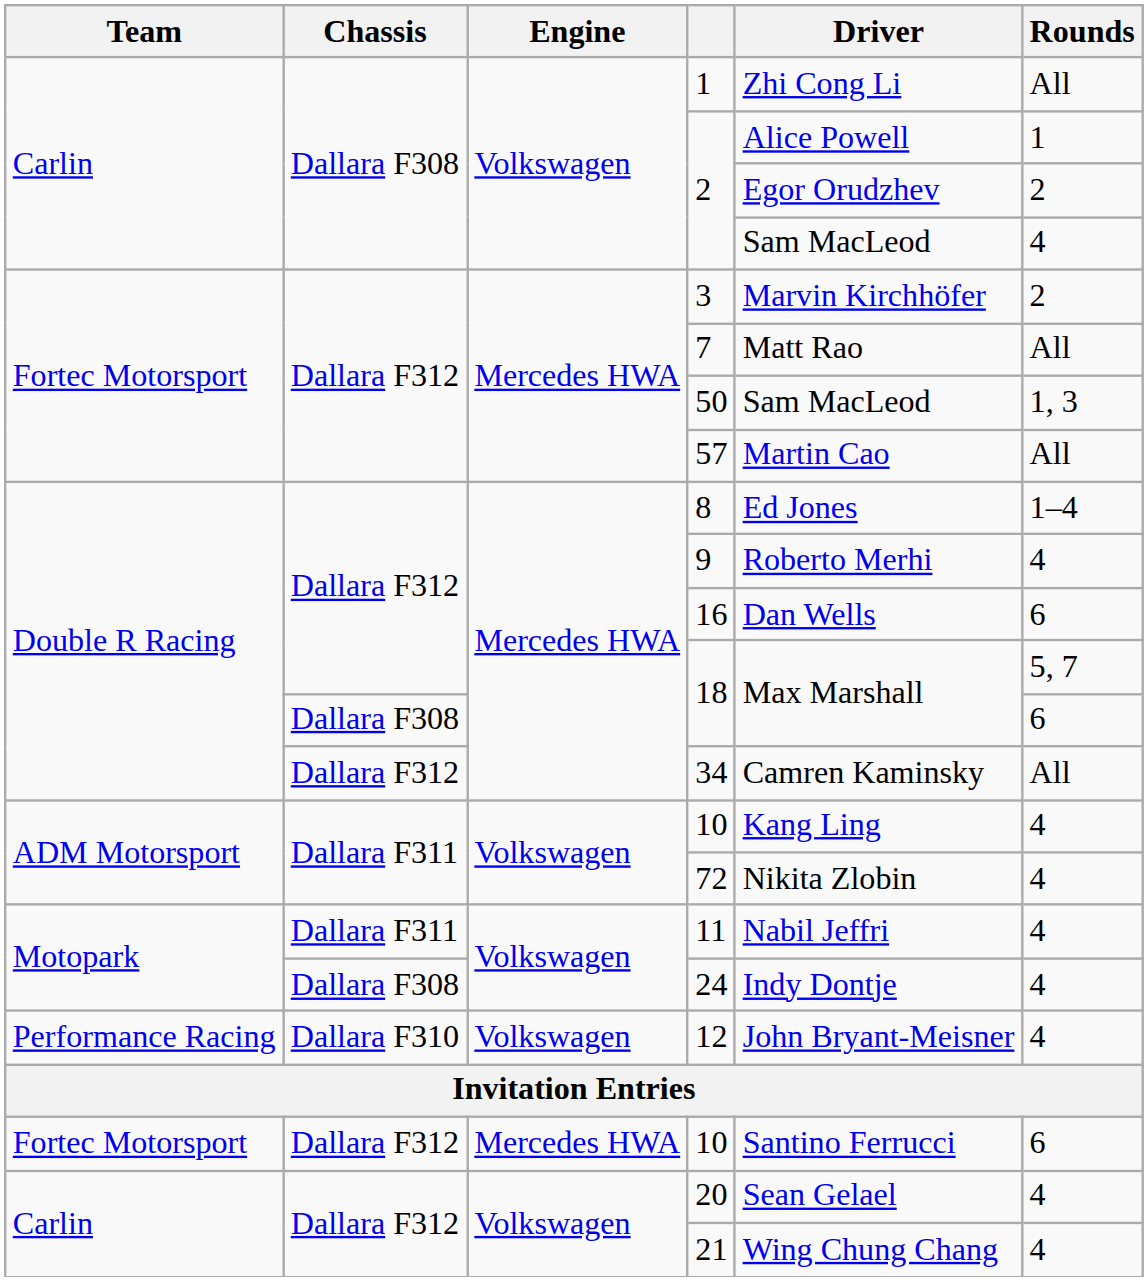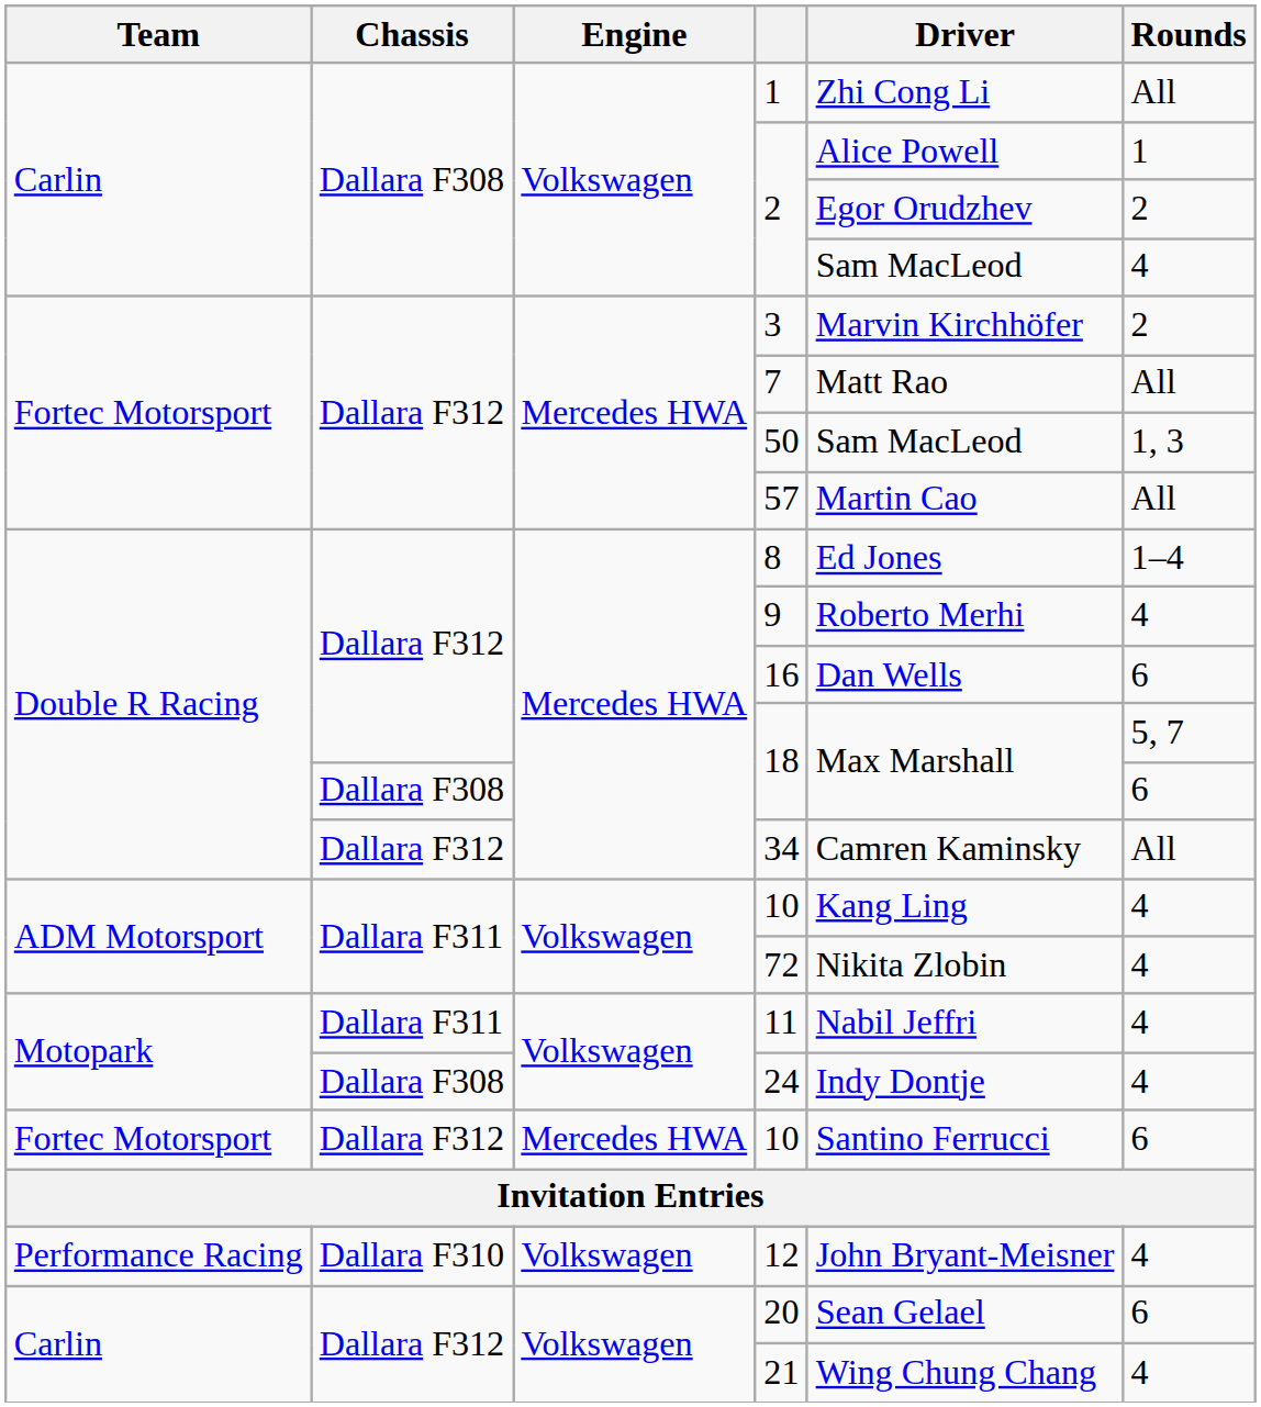rows swapped: 12 <-> Dallara F312 / 10
20 | Rounds: 4 -> 6
